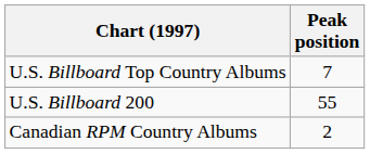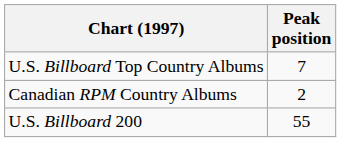rows swapped: U.S. Billboard 200 <-> Canadian RPM Country Albums
